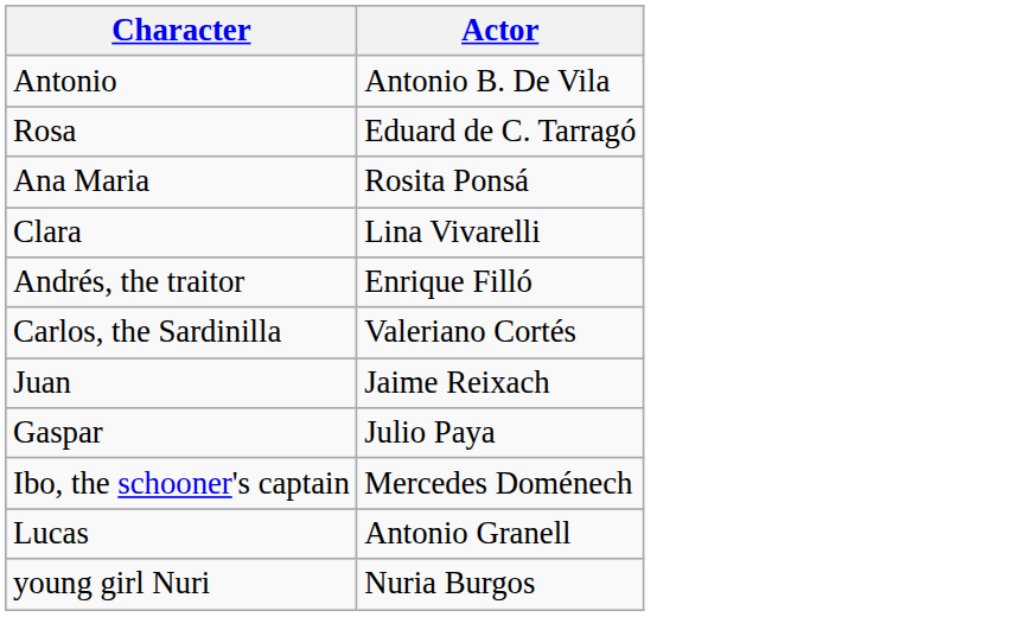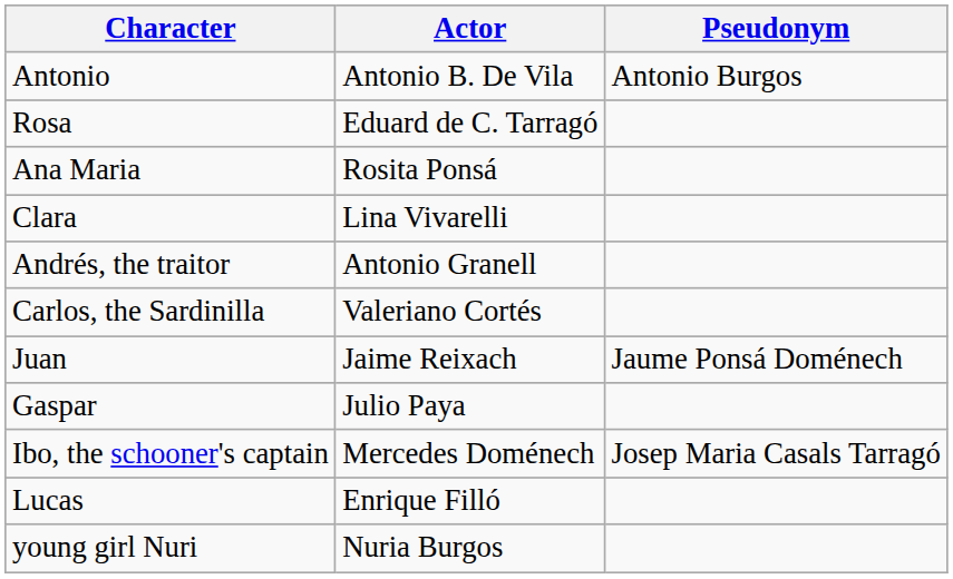+ column: Pseudonym | Antonio Burgos | Jaume Ponsá Doménech | Josep Maria Casals Tarragó
Andrés, the traitor | Actor: Enrique Filló -> Antonio Granell
Lucas | Actor: Antonio Granell -> Enrique Filló
